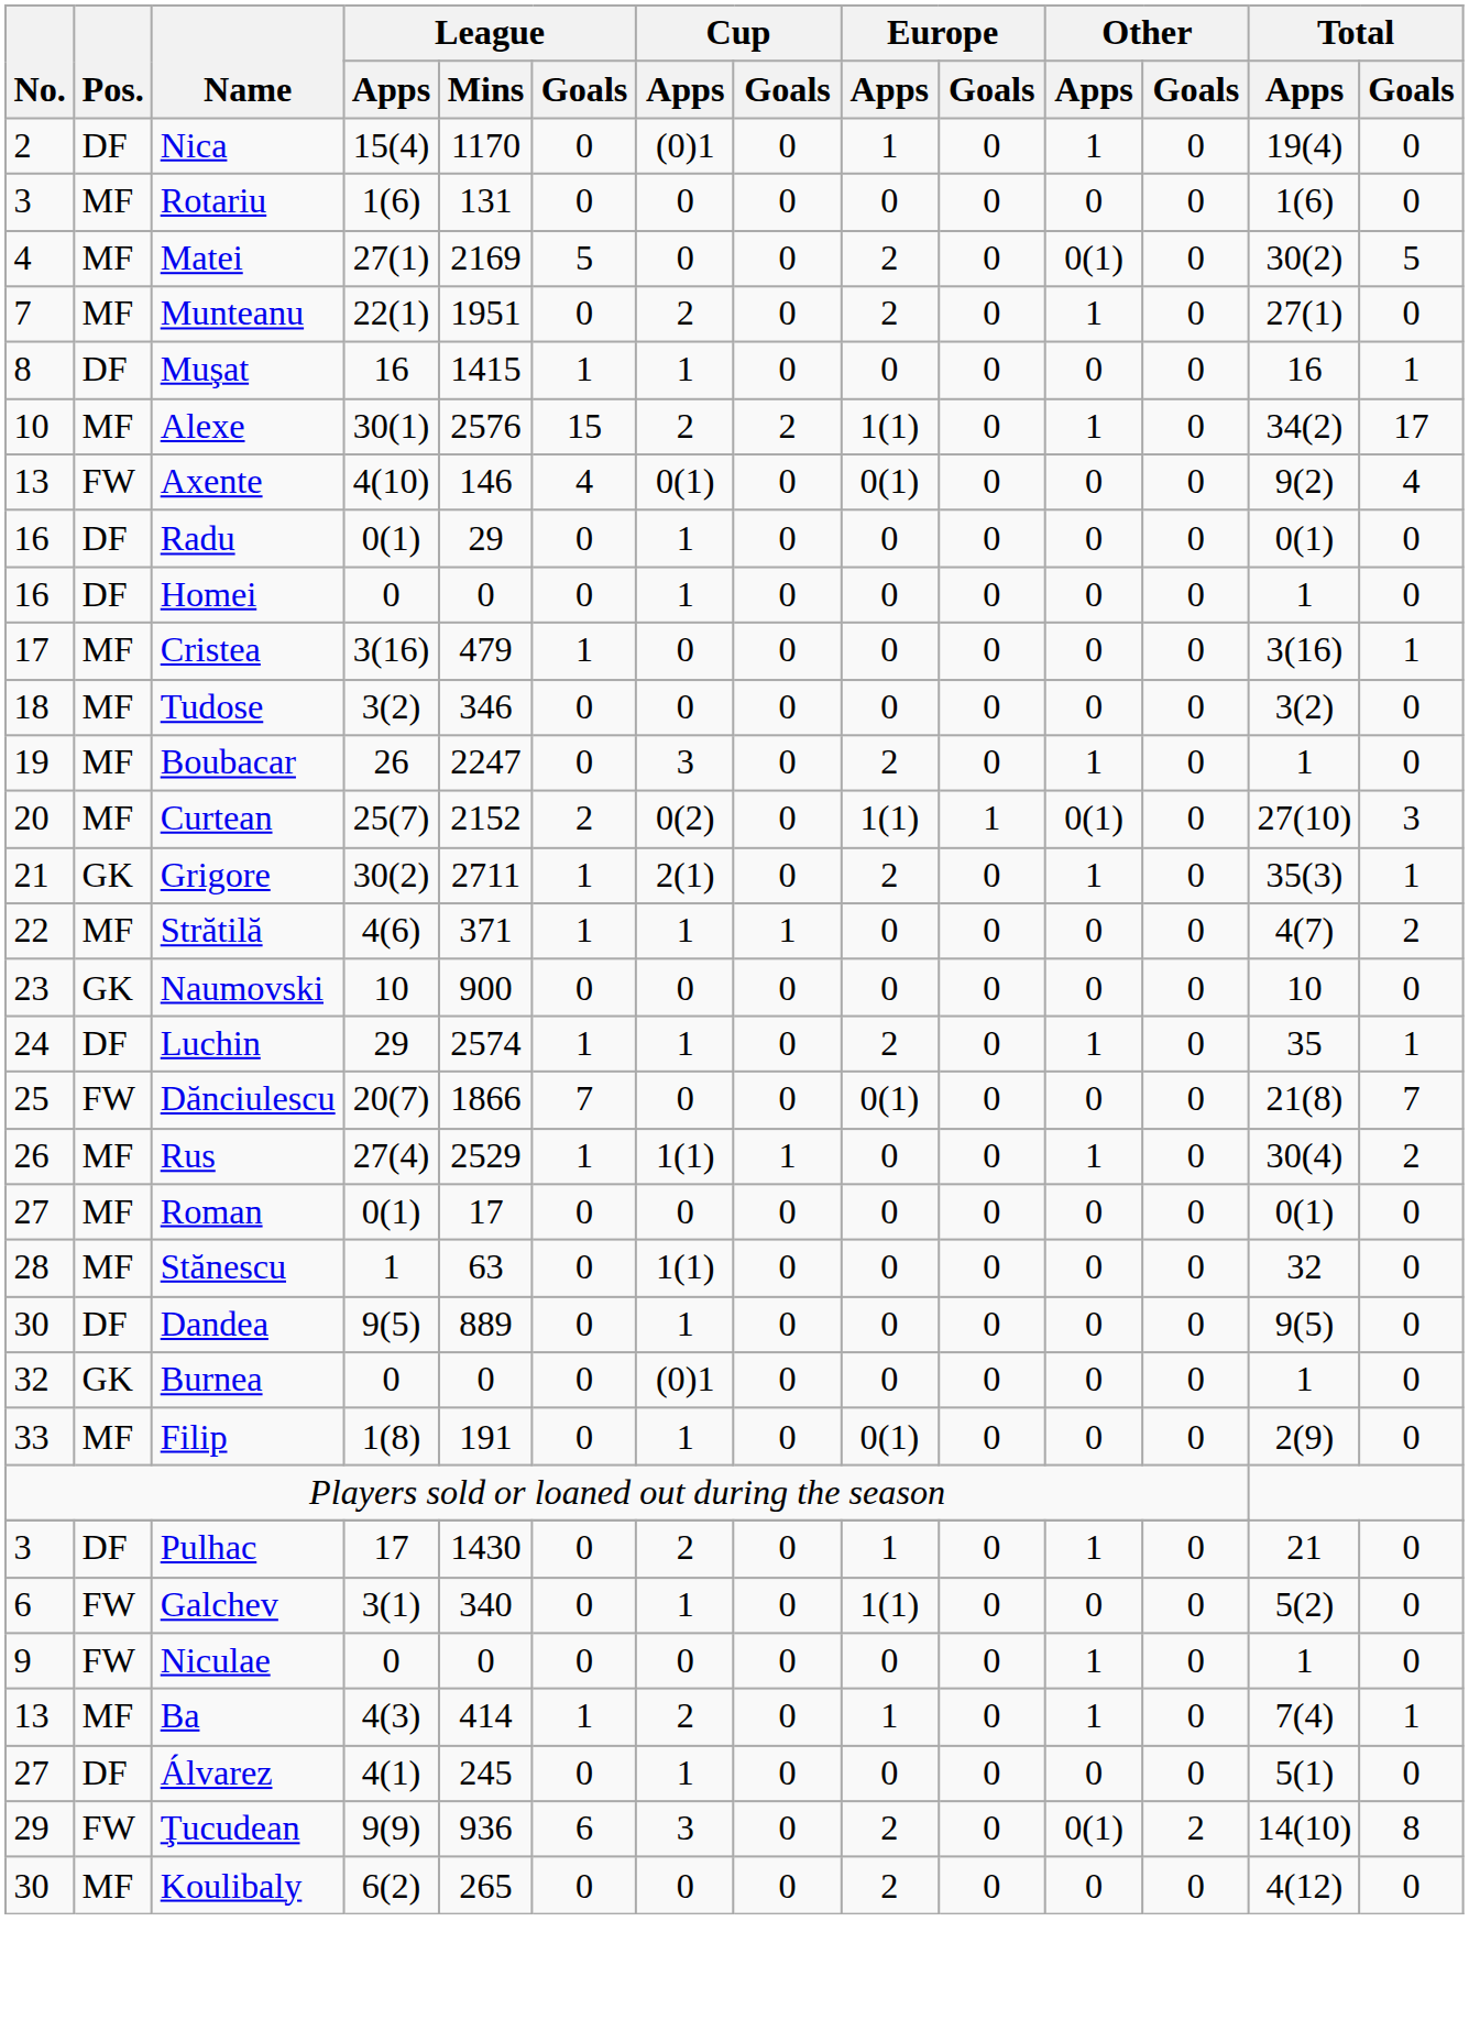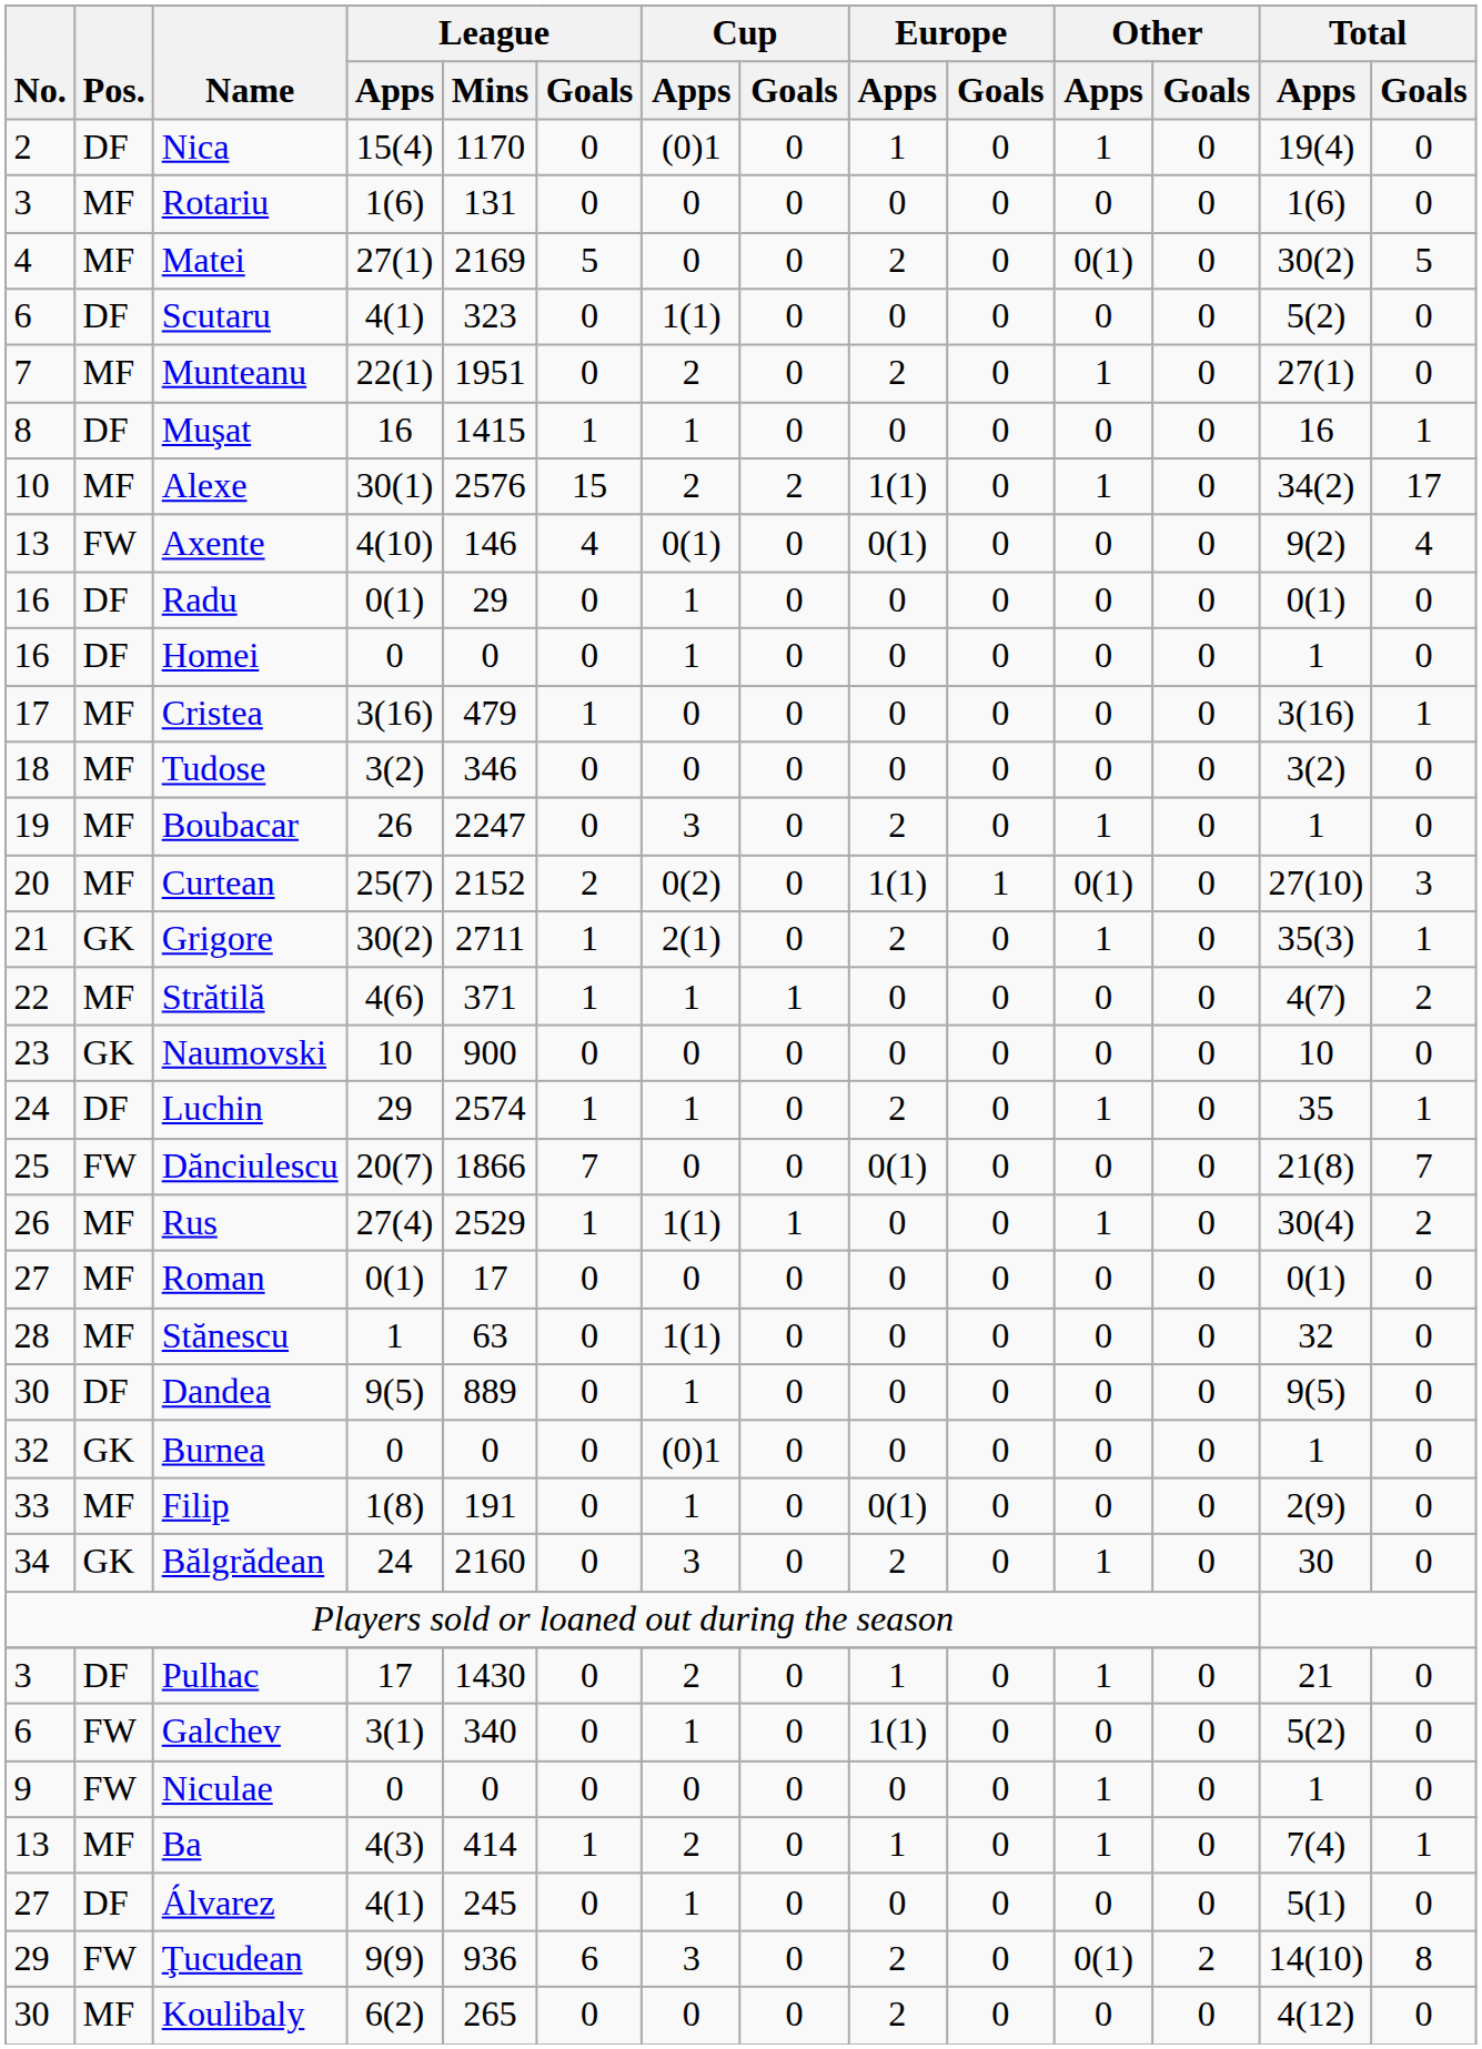+ row: 6 | DF | Scutaru | 4(1) | 323 | 0 | 1(1) | 0 | 0 | 0 | 0 | 0 | 5(2) | 0
+ row: 34 | GK | Bălgrădean | 24 | 2160 | 0 | 3 | 0 | 2 | 0 | 1 | 0 | 30 | 0
